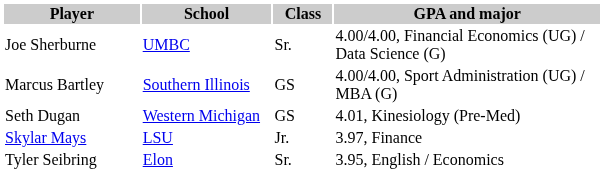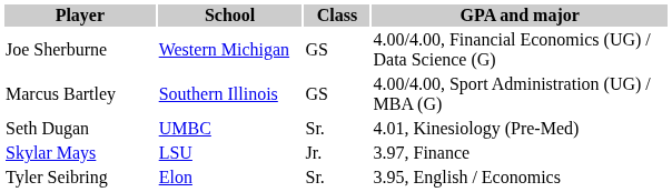Joe Sherburne | School: UMBC -> Western Michigan
Joe Sherburne | Class: Sr. -> GS
Seth Dugan | School: Western Michigan -> UMBC
Seth Dugan | Class: GS -> Sr.
